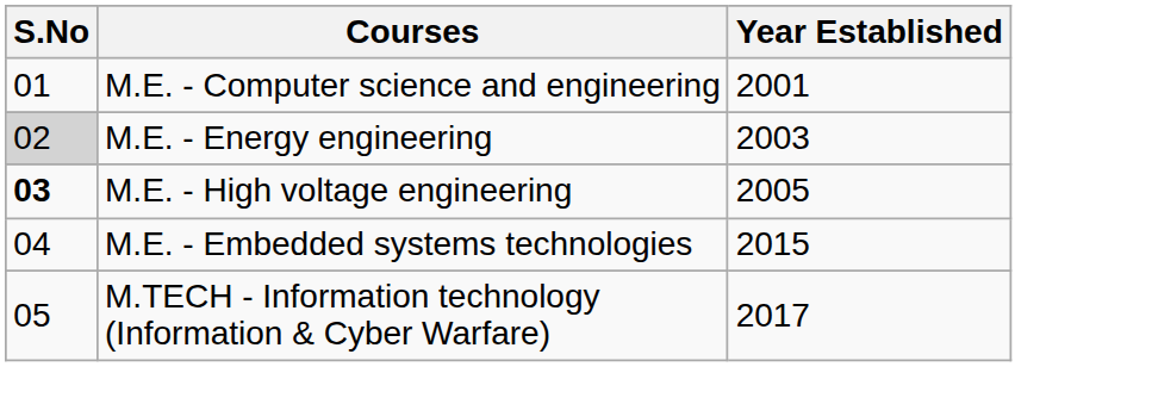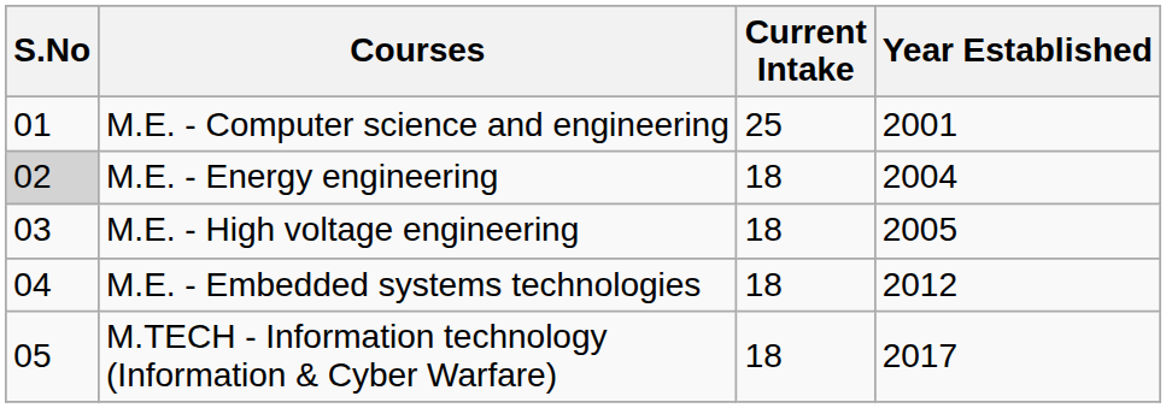+ column: Current Intake | 25 | 18 | 18 | 18 | 18
M.E. - Energy engineering | Year Established: 2003 -> 2004
M.E. - High voltage engineering | S.No: bold -> normal
M.E. - Embedded systems technologies | Year Established: 2015 -> 2012
